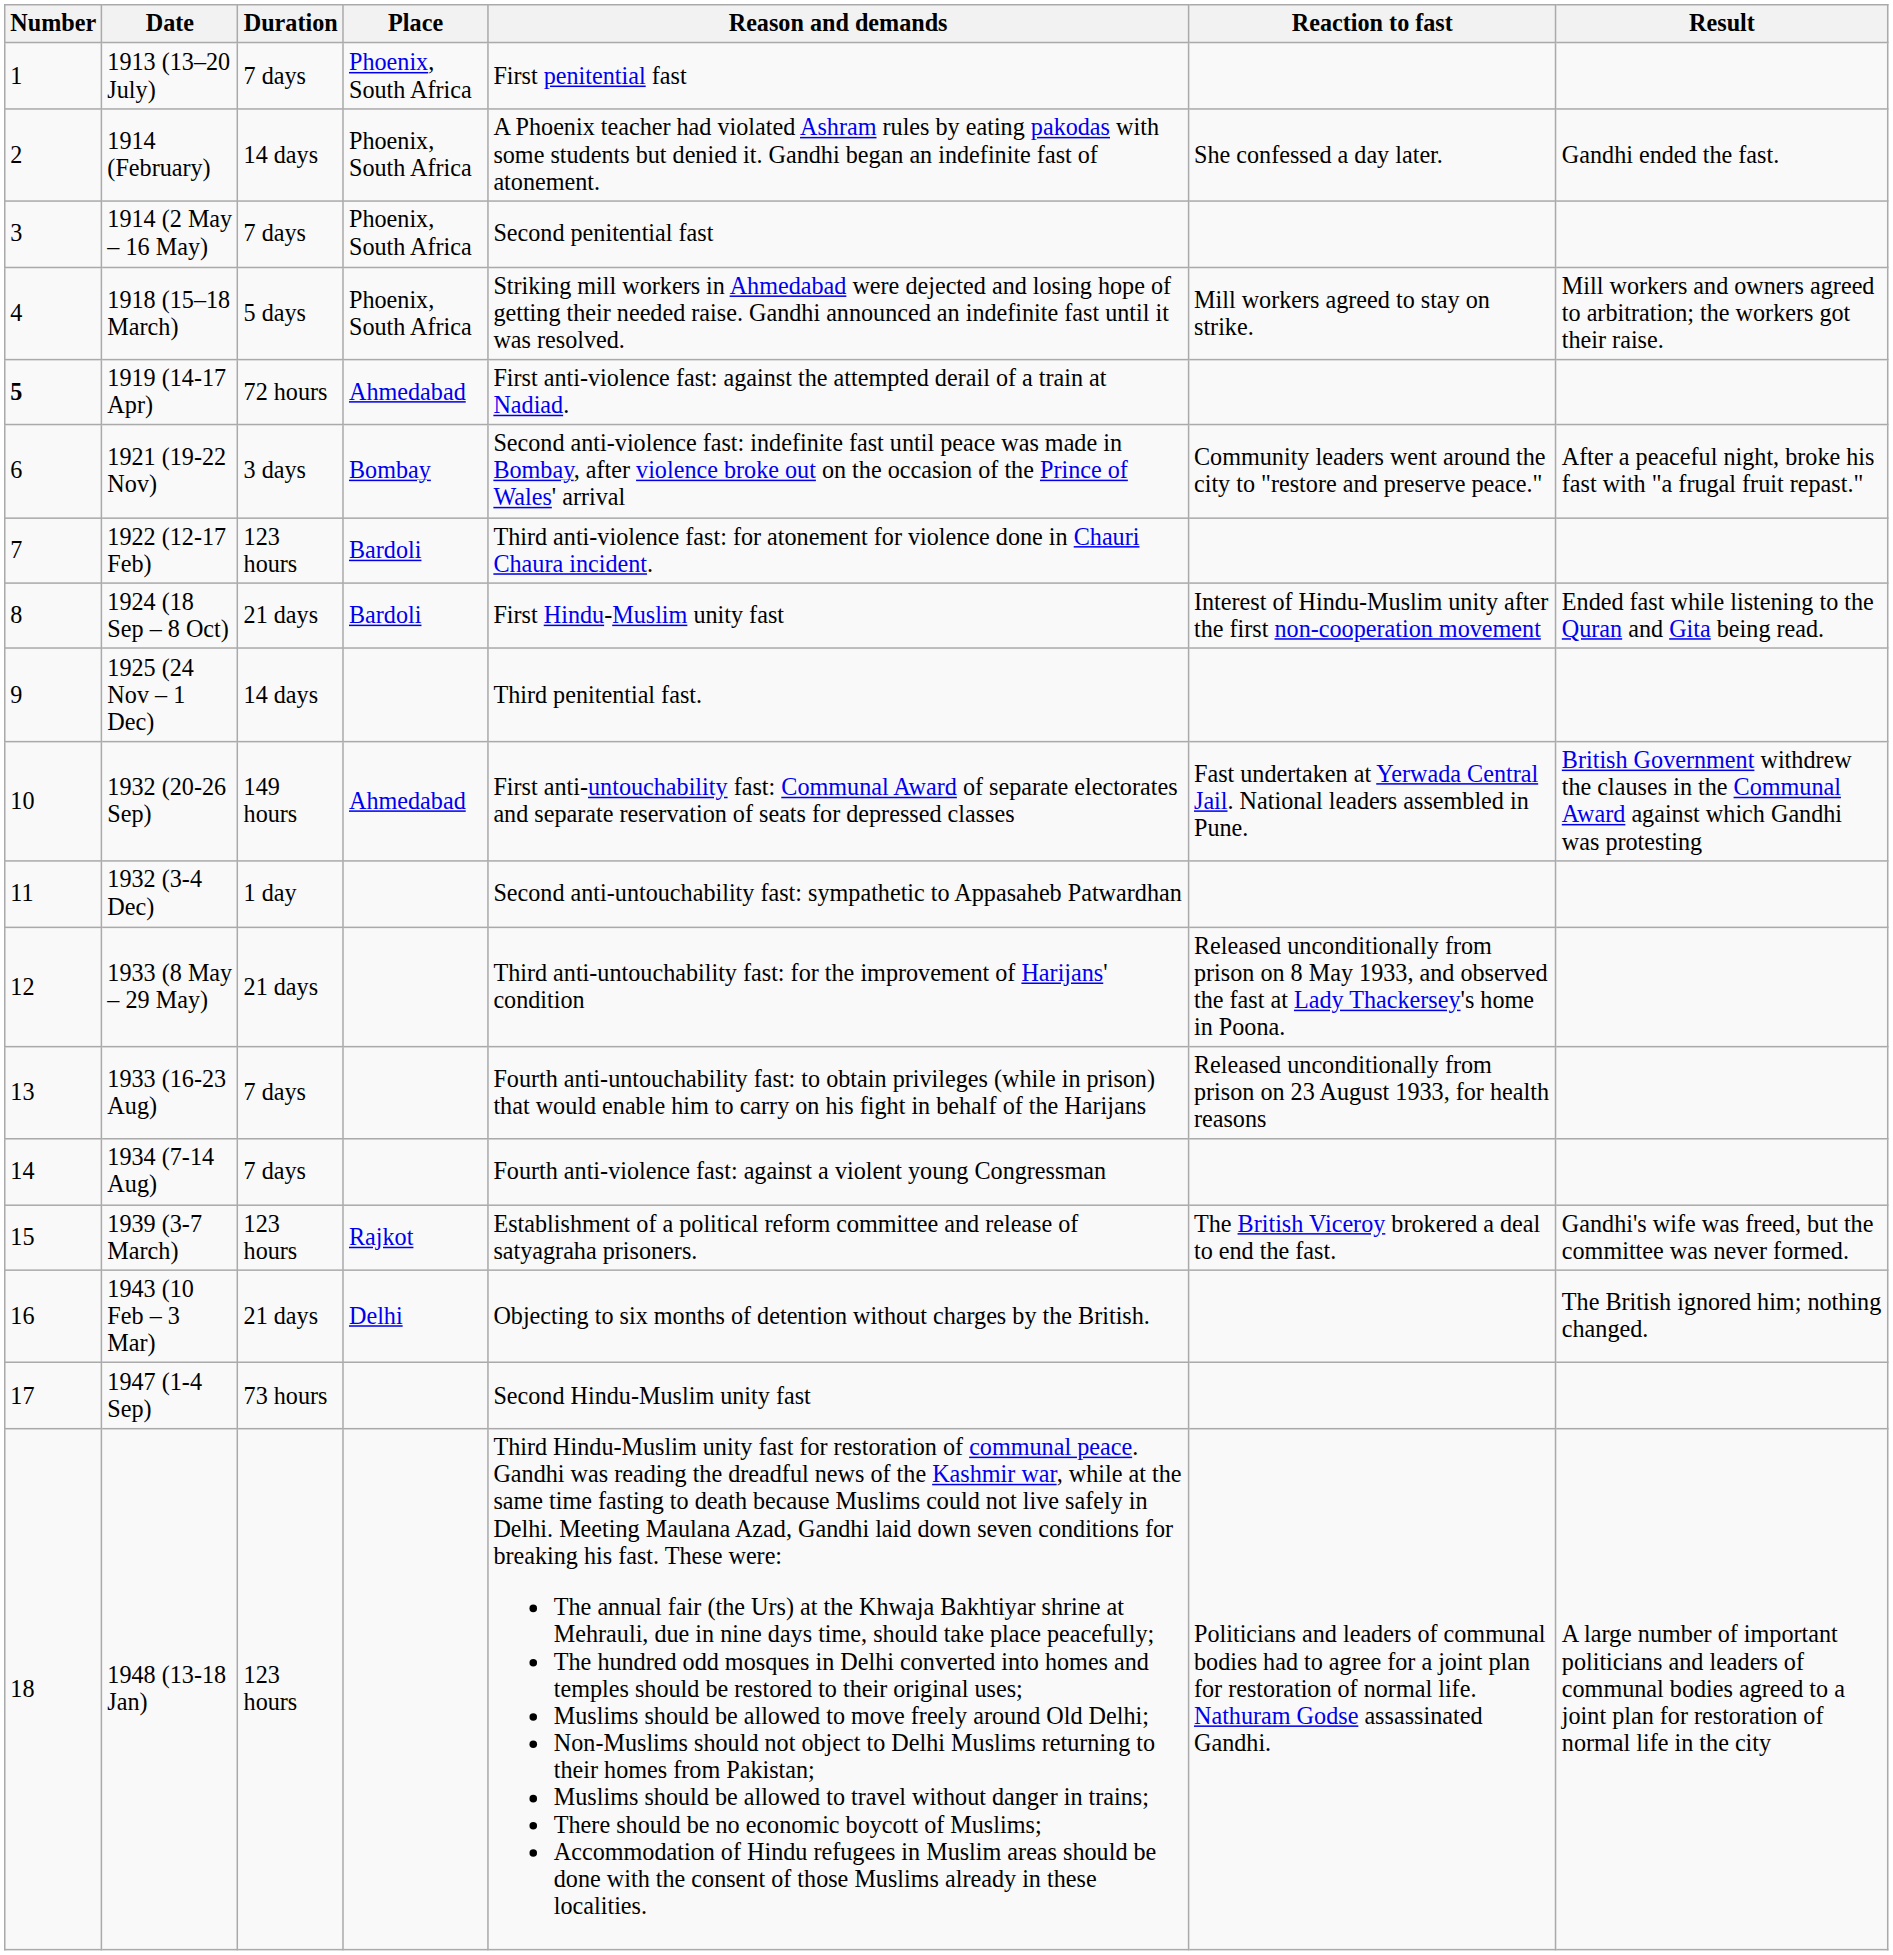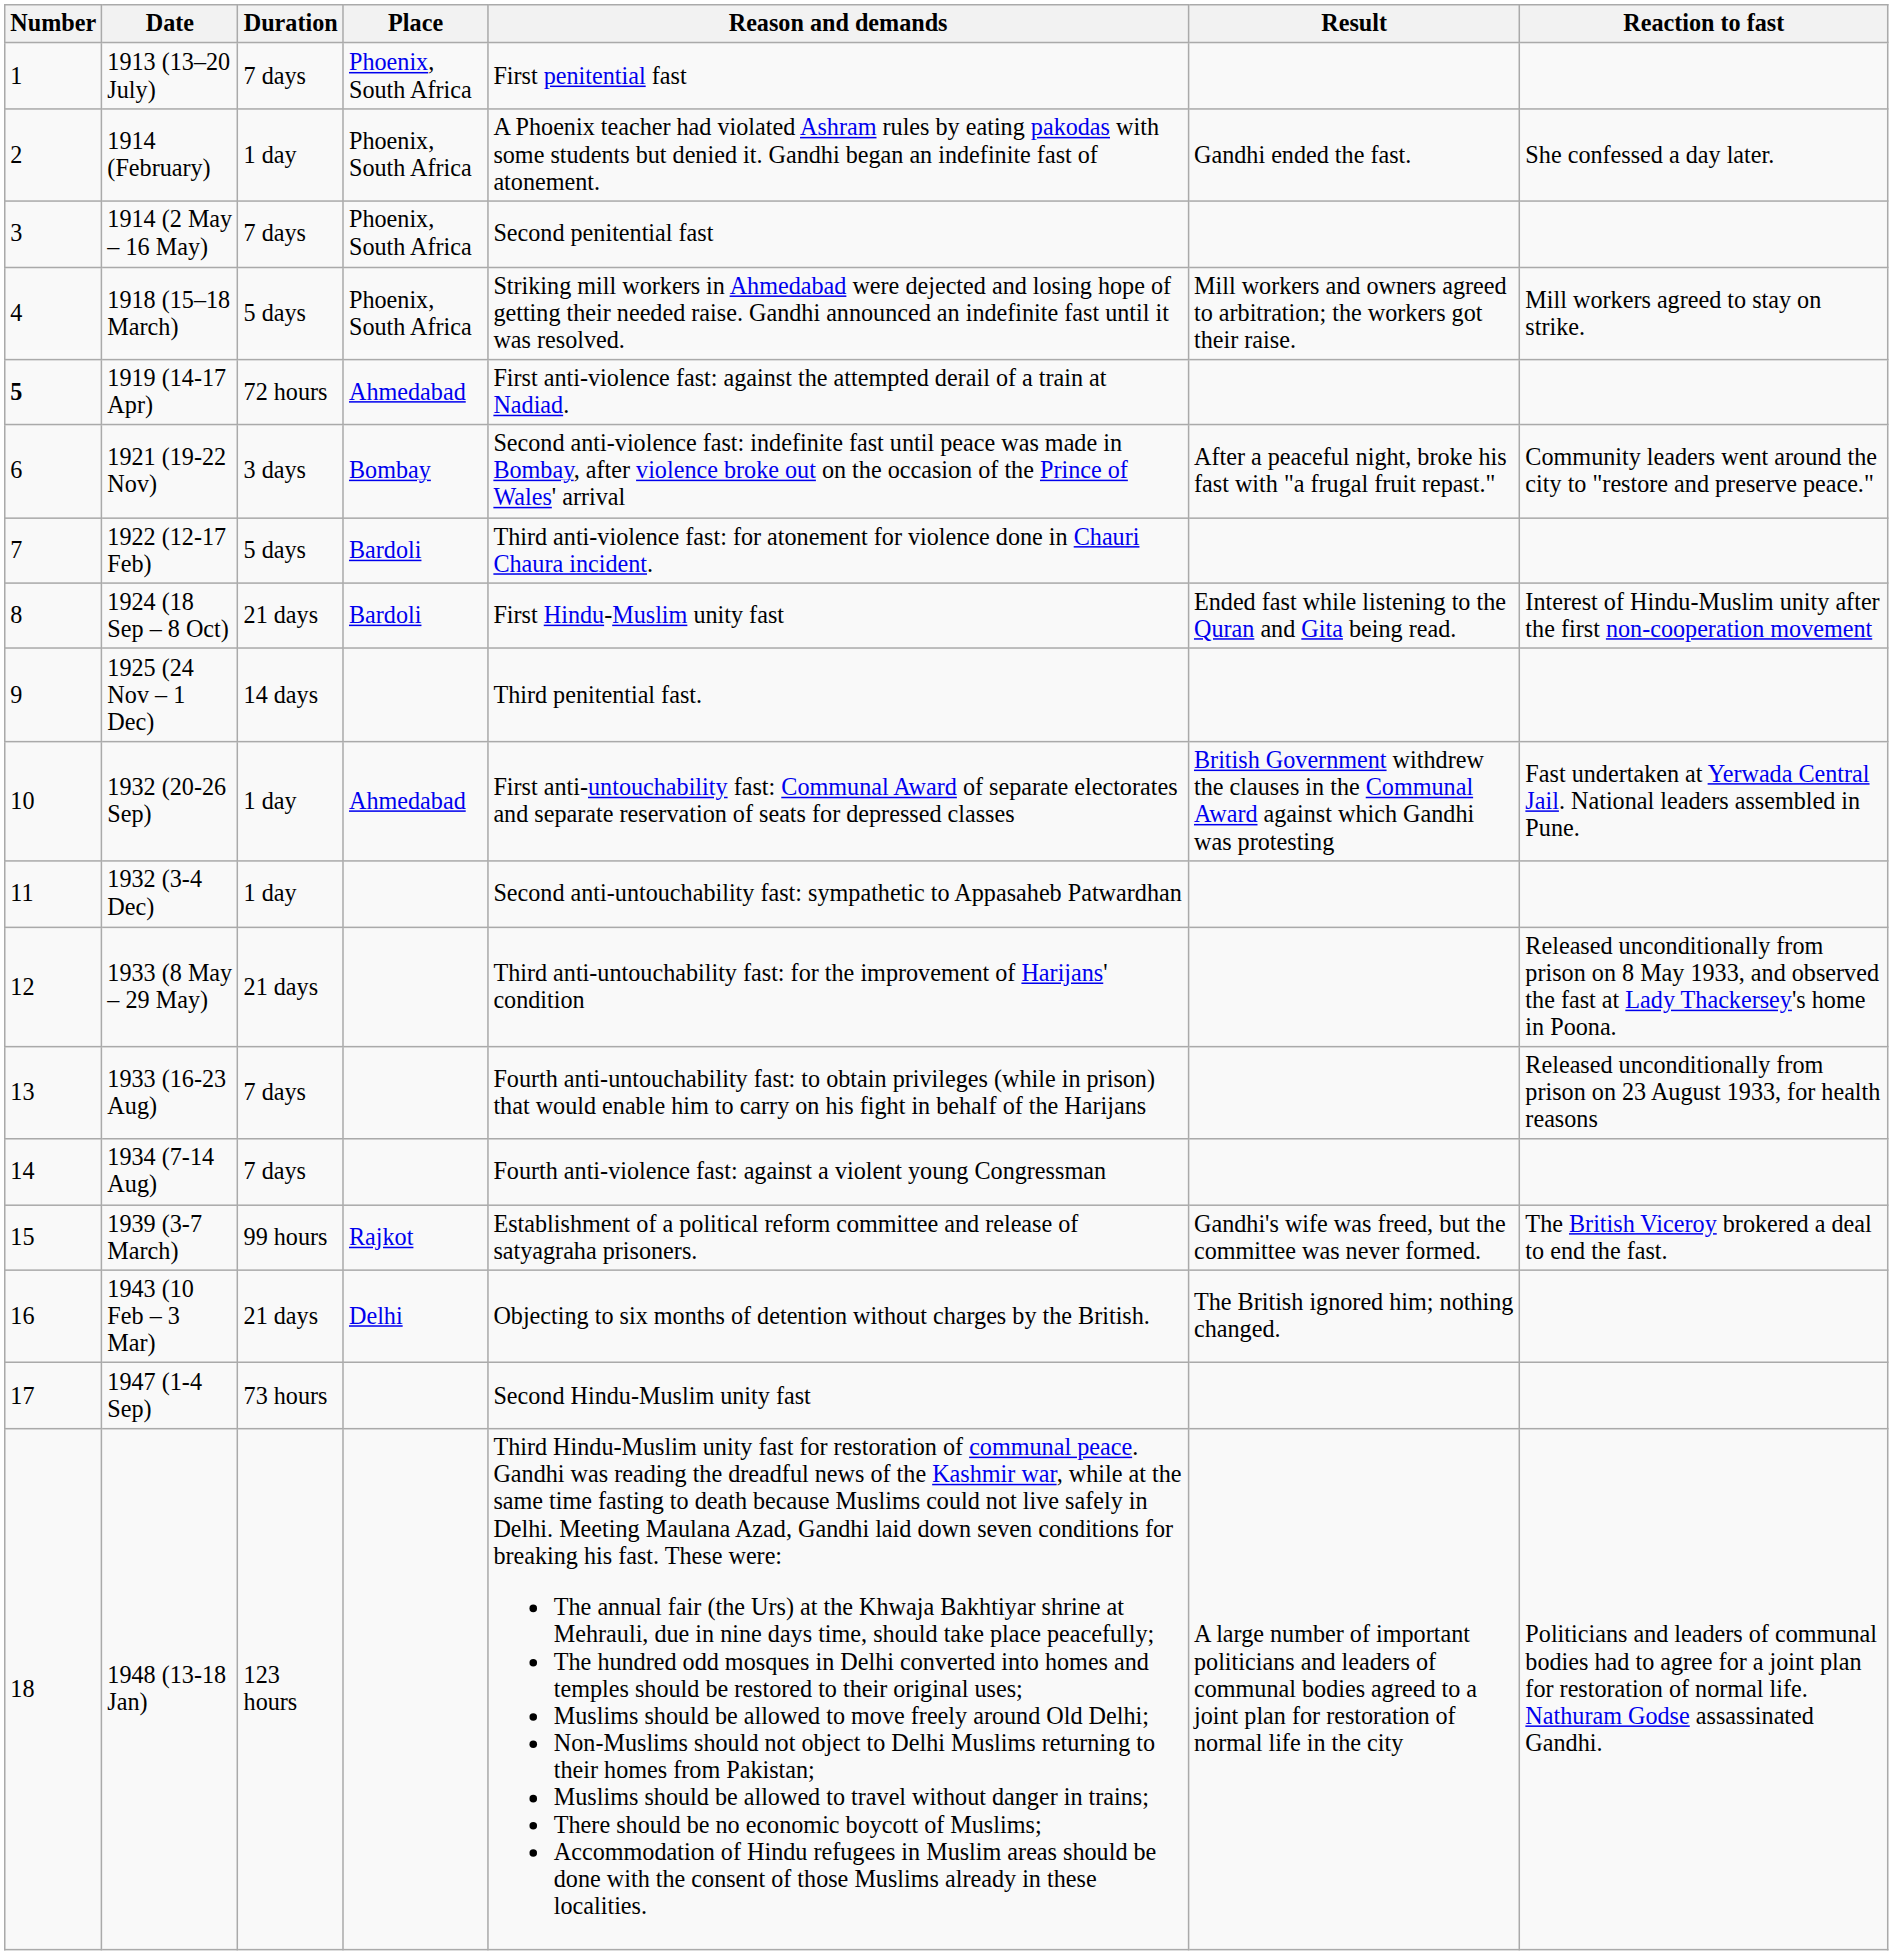columns swapped: Reaction to fast <-> Result
1914 (February) | Duration: 14 days -> 1 day
1922 (12-17 Feb) | Duration: 123 hours -> 5 days
1932 (20-26 Sep) | Duration: 149 hours -> 1 day
1939 (3-7 March) | Duration: 123 hours -> 99 hours
